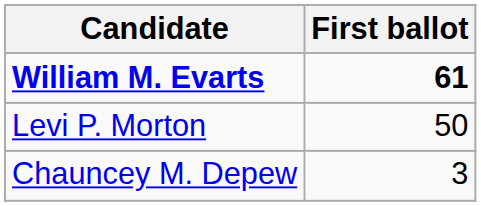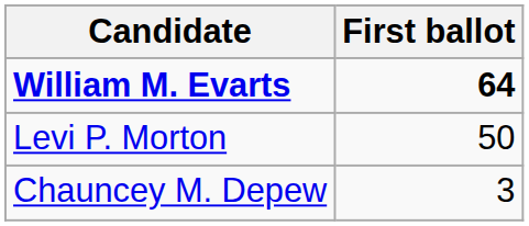William M. Evarts | First ballot: 61 -> 64
